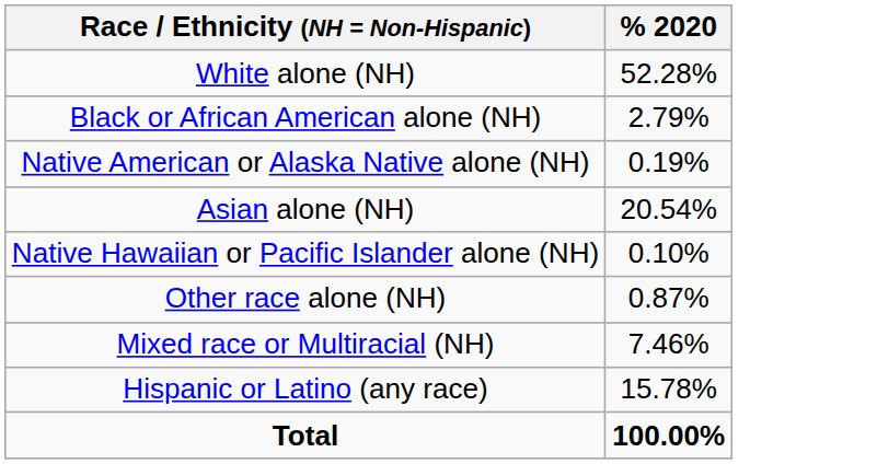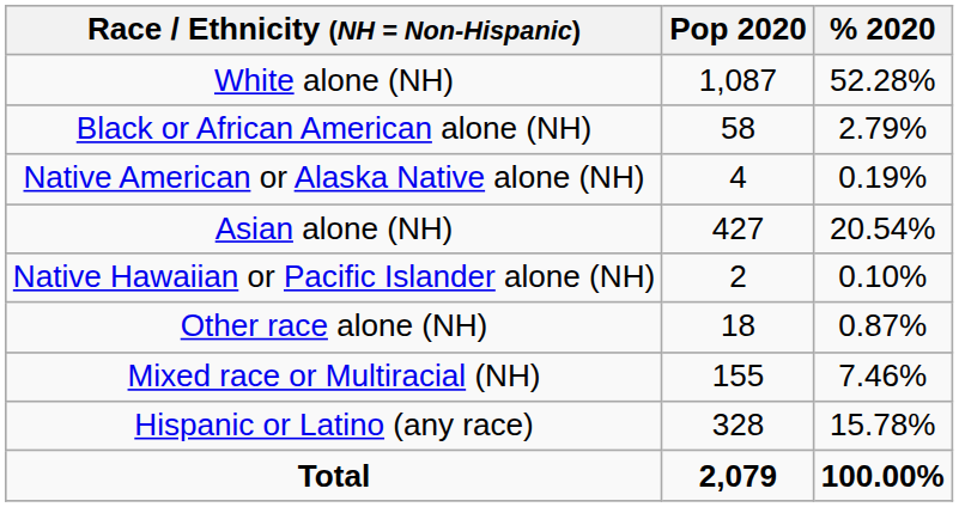+ column: Pop 2020 | 1,087 | 58 | 4 | 427 | 2 | 18 | 155 | 328 | 2,079
